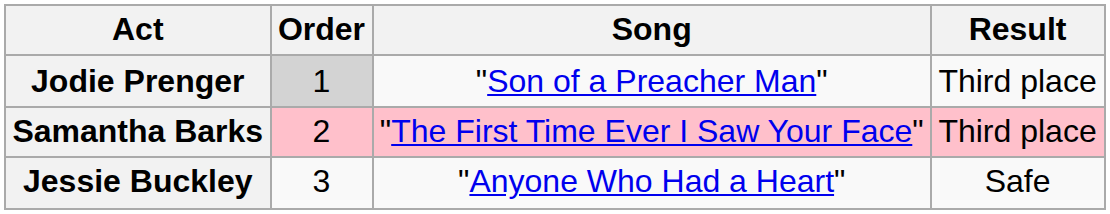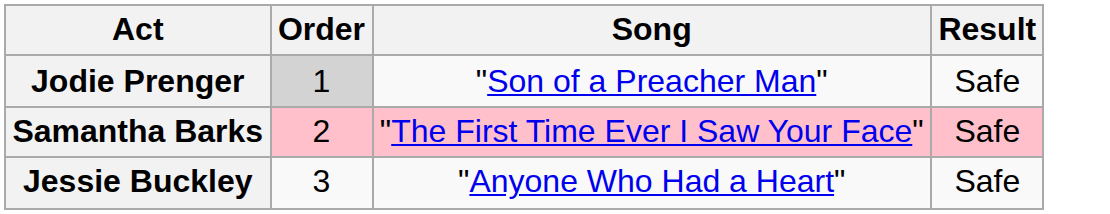Jodie Prenger | Result: Third place -> Safe
Samantha Barks | Result: Third place -> Safe
